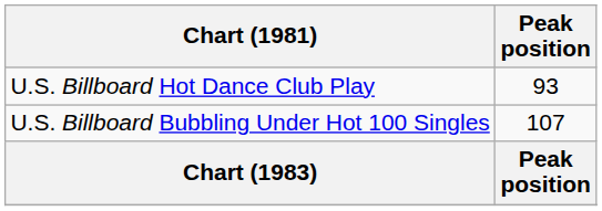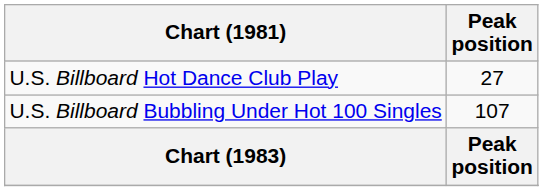U.S. Billboard Hot Dance Club Play | Peak position: 93 -> 27
